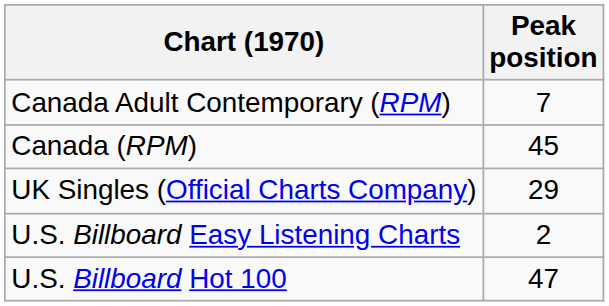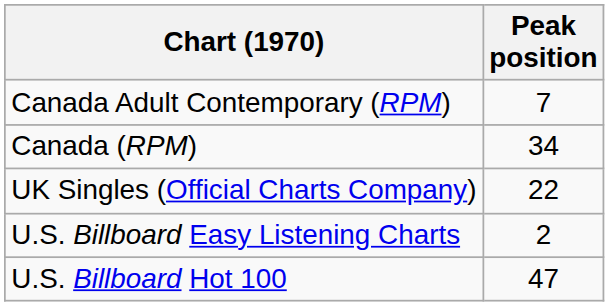Canada (RPM) | Peak position: 45 -> 34
UK Singles (Official Charts Company) | Peak position: 29 -> 22
